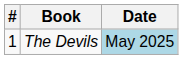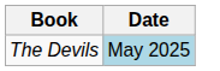- column: # | 1
